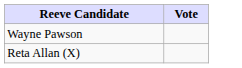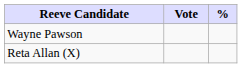+ column: %
